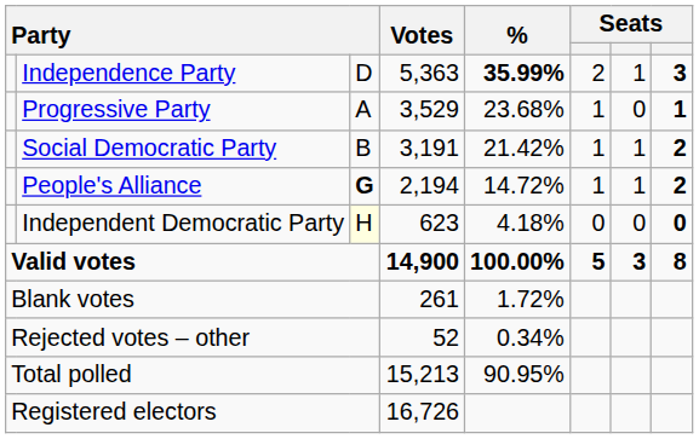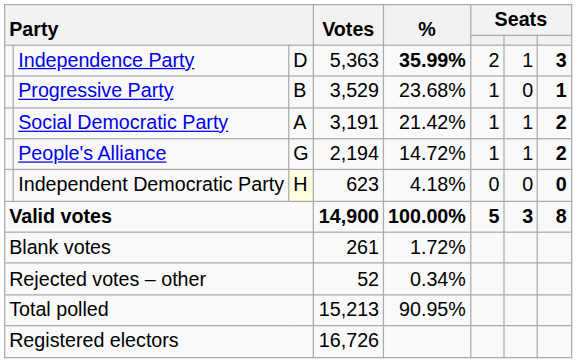Progressive Party | column 3: A -> B
Social Democratic Party | column 3: B -> A
People's Alliance | column 3: bold -> normal
